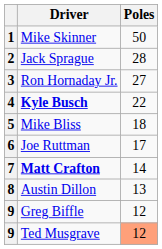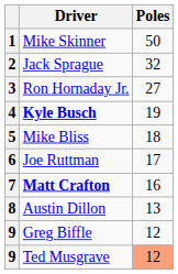2 | Poles: 28 -> 32
4 | Poles: 22 -> 19
7 | Poles: 14 -> 16
